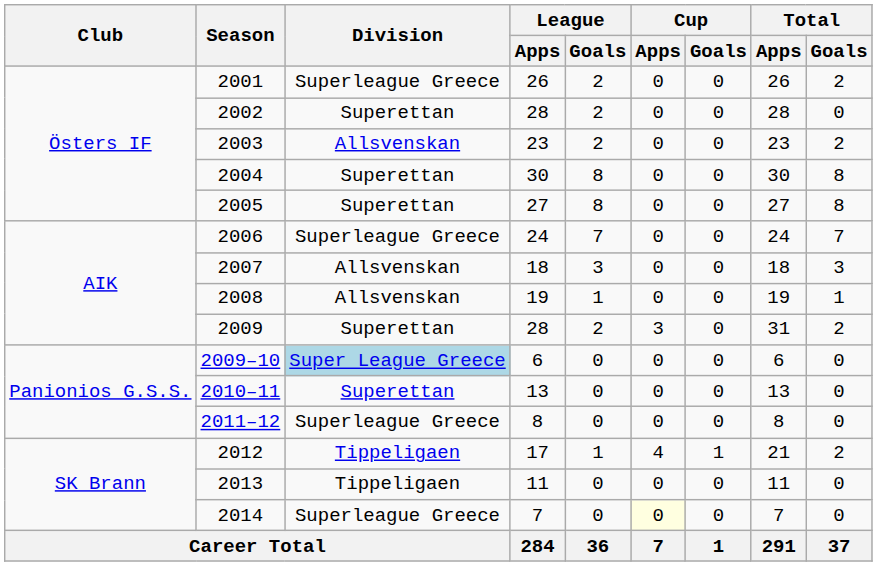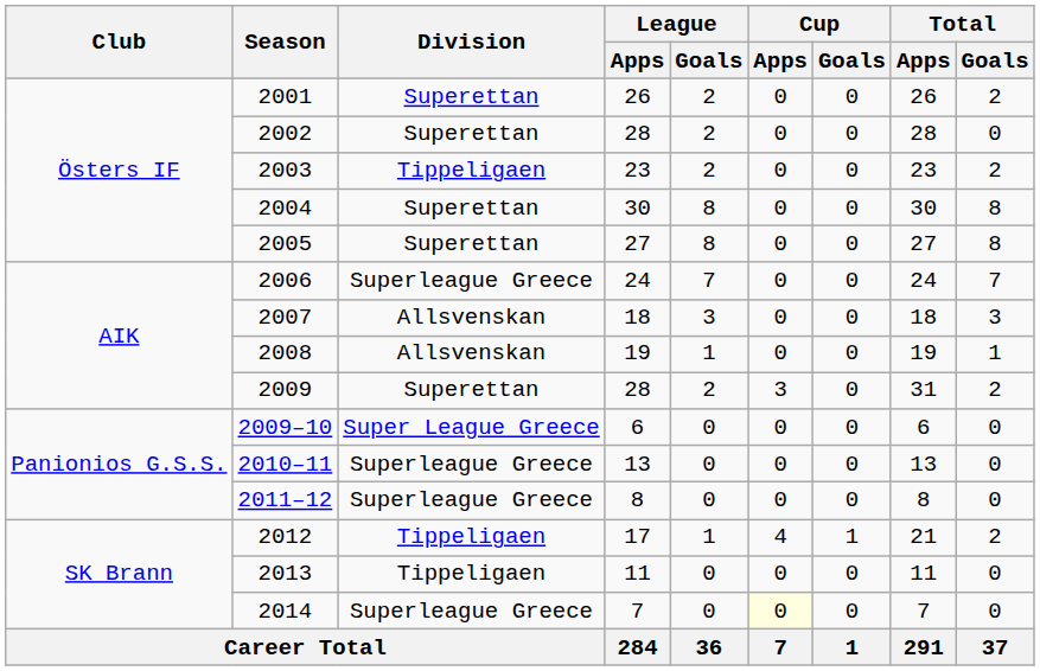2001 | Division: Superleague Greece -> Superettan
2003 | Division: Allsvenskan -> Tippeligaen
2009–10 | Division: lightblue background -> no background
2010–11 | Division: Superettan -> Superleague Greece
